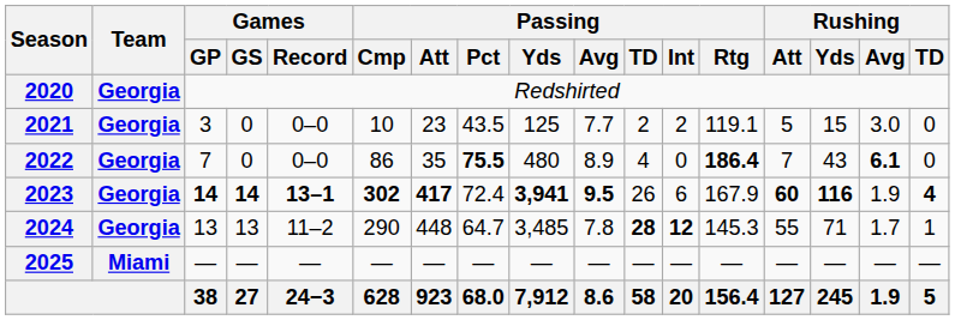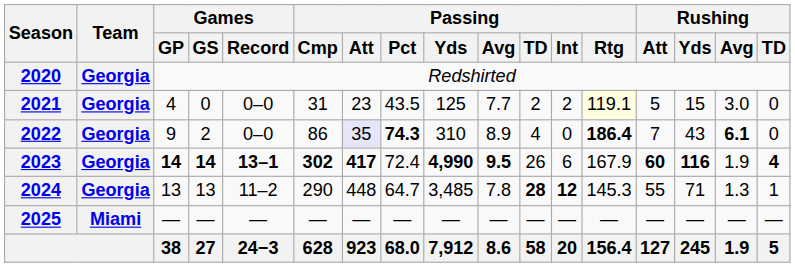2021 | Games / GP: 3 -> 4
2021 | Passing / Cmp: 10 -> 31
2021 | Passing / Rtg: no background -> lightyellow background
2022 | Games / GP: 7 -> 9
2022 | Games / GS: 0 -> 2
2022 | Passing / Att: no background -> lavender background
2022 | Passing / Pct: 75.5 -> 74.3
2022 | Passing / Yds: 480 -> 310
2023 | Passing / Yds: 3,941 -> 4,990
2024 | Rushing / Avg: 1.7 -> 1.3
